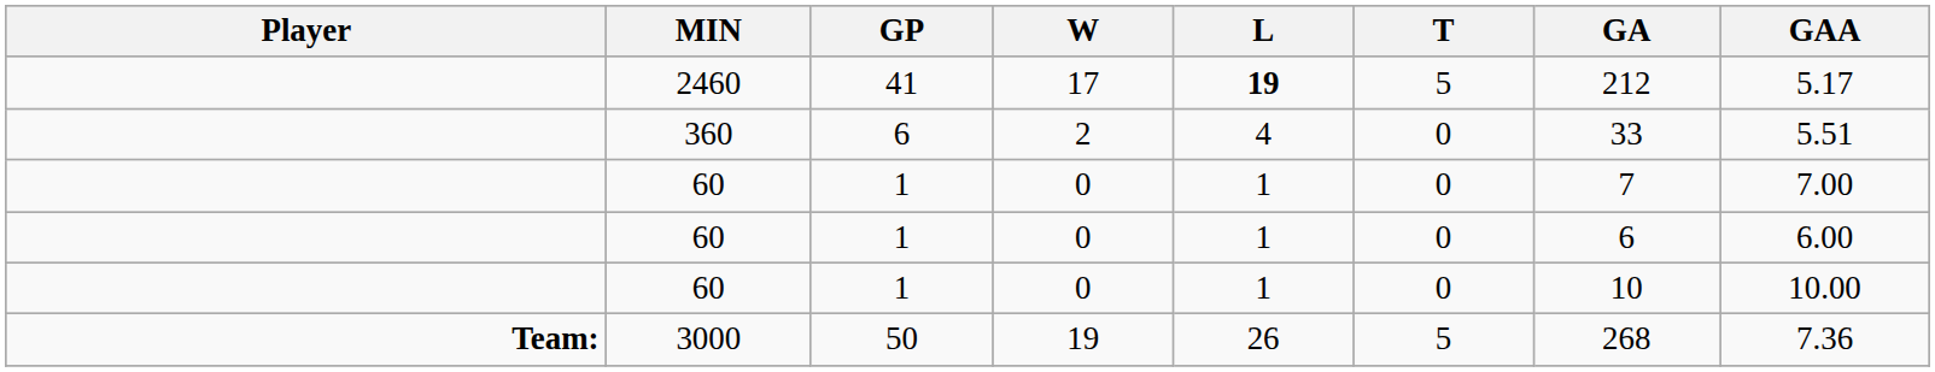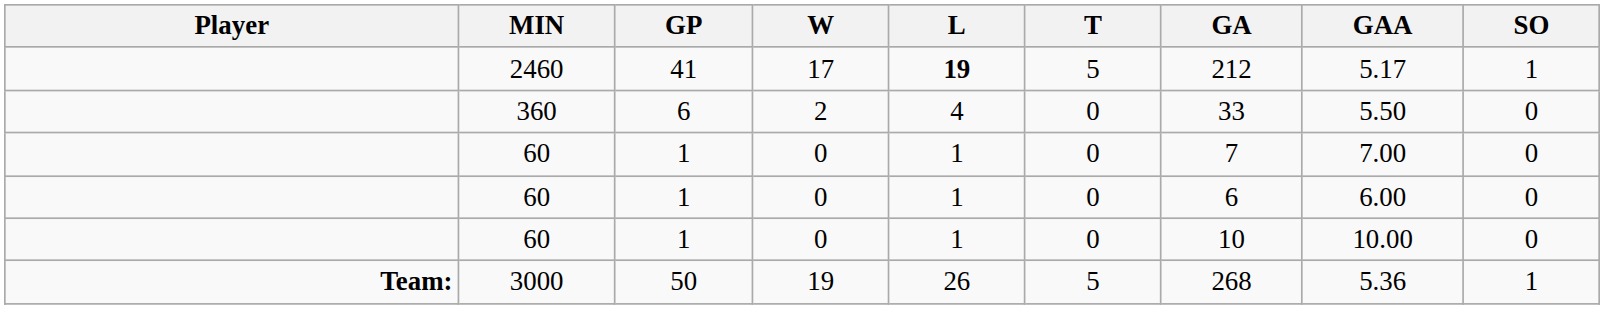+ column: SO | 1 | 0 | 0 | 0 | 0 | 1
360 | GAA: 5.51 -> 5.50
3000 | GAA: 7.36 -> 5.36
